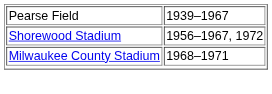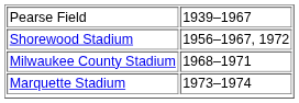+ row: Marquette Stadium | 1973–1974
